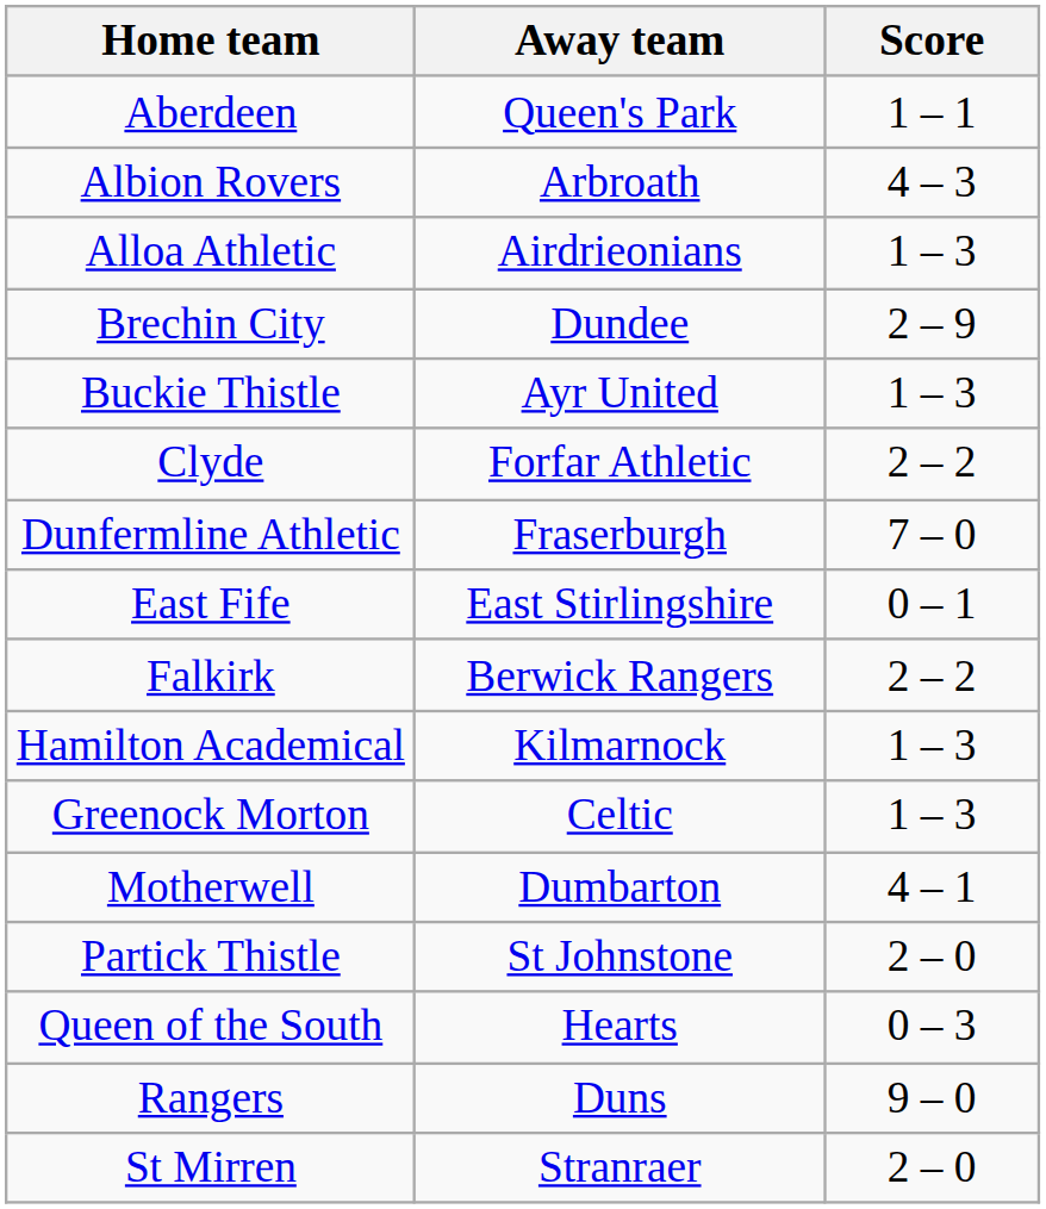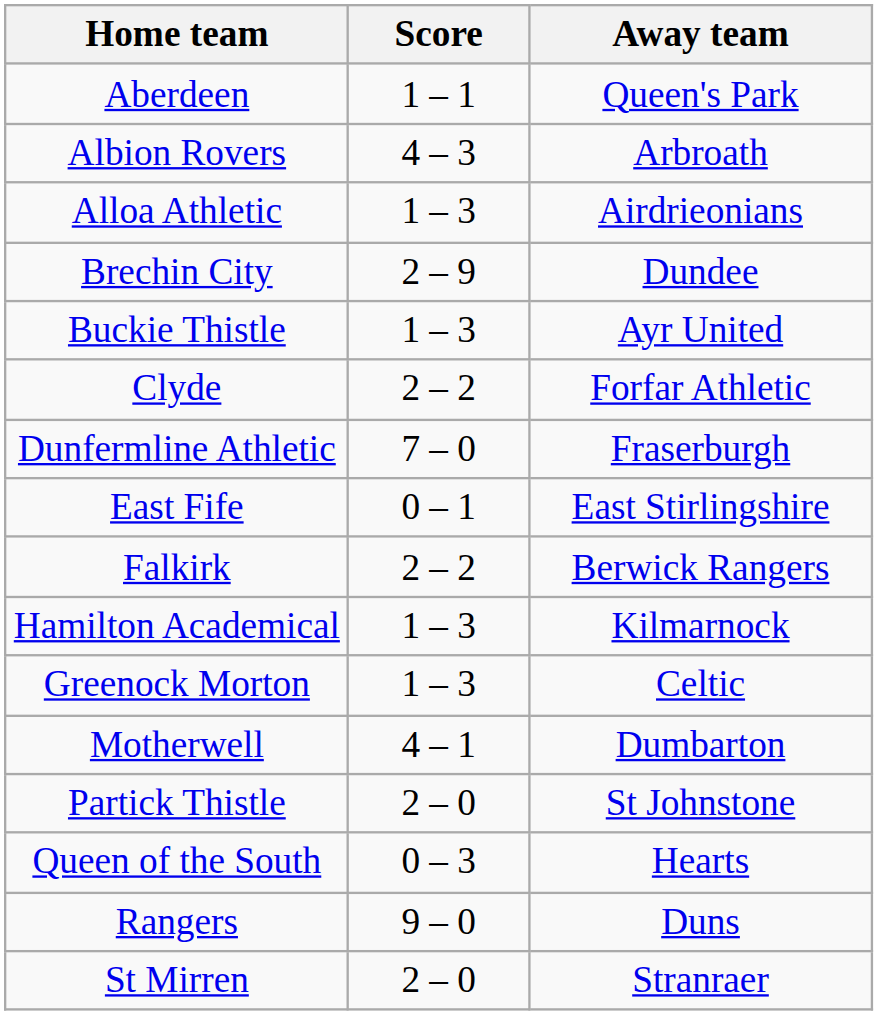columns swapped: Score <-> Away team
